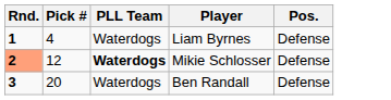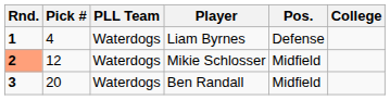+ column: College
Mikie Schlosser | PLL Team: bold -> normal
Mikie Schlosser | Pos.: Defense -> Midfield
Ben Randall | Pos.: Defense -> Midfield
